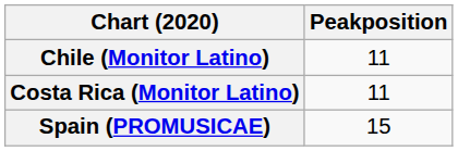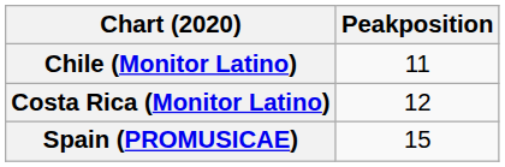Costa Rica (Monitor Latino) | Peakposition: 11 -> 12
